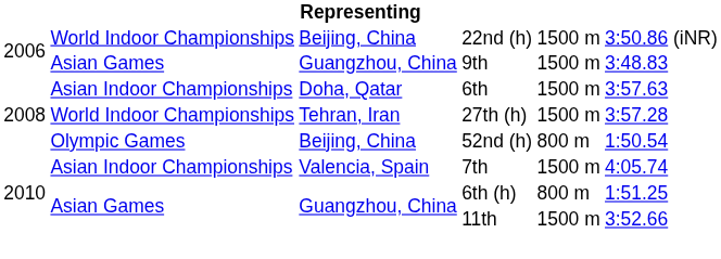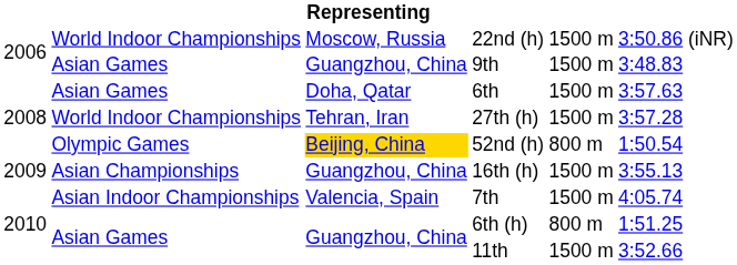22nd (h) | column 3: Beijing, China -> Moscow, Russia
6th | column 2: Asian Indoor Championships -> Asian Games
52nd (h) | column 3: no background -> gold background
+ row: 2009 | Asian Championships | Guangzhou, China | 16th (h) | 1500 m | 3:55.13
